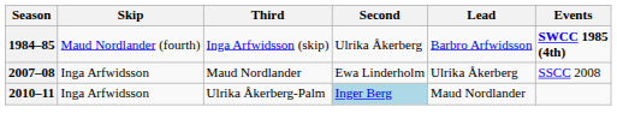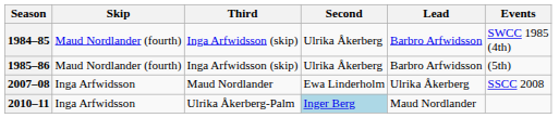1984–85 | Events: bold -> normal
+ row: 1985–86 | Maud Nordlander (fourth) | Inga Arfwidsson (skip) | Ulrika Åkerberg | Barbro Arfwidsson | (5th)
